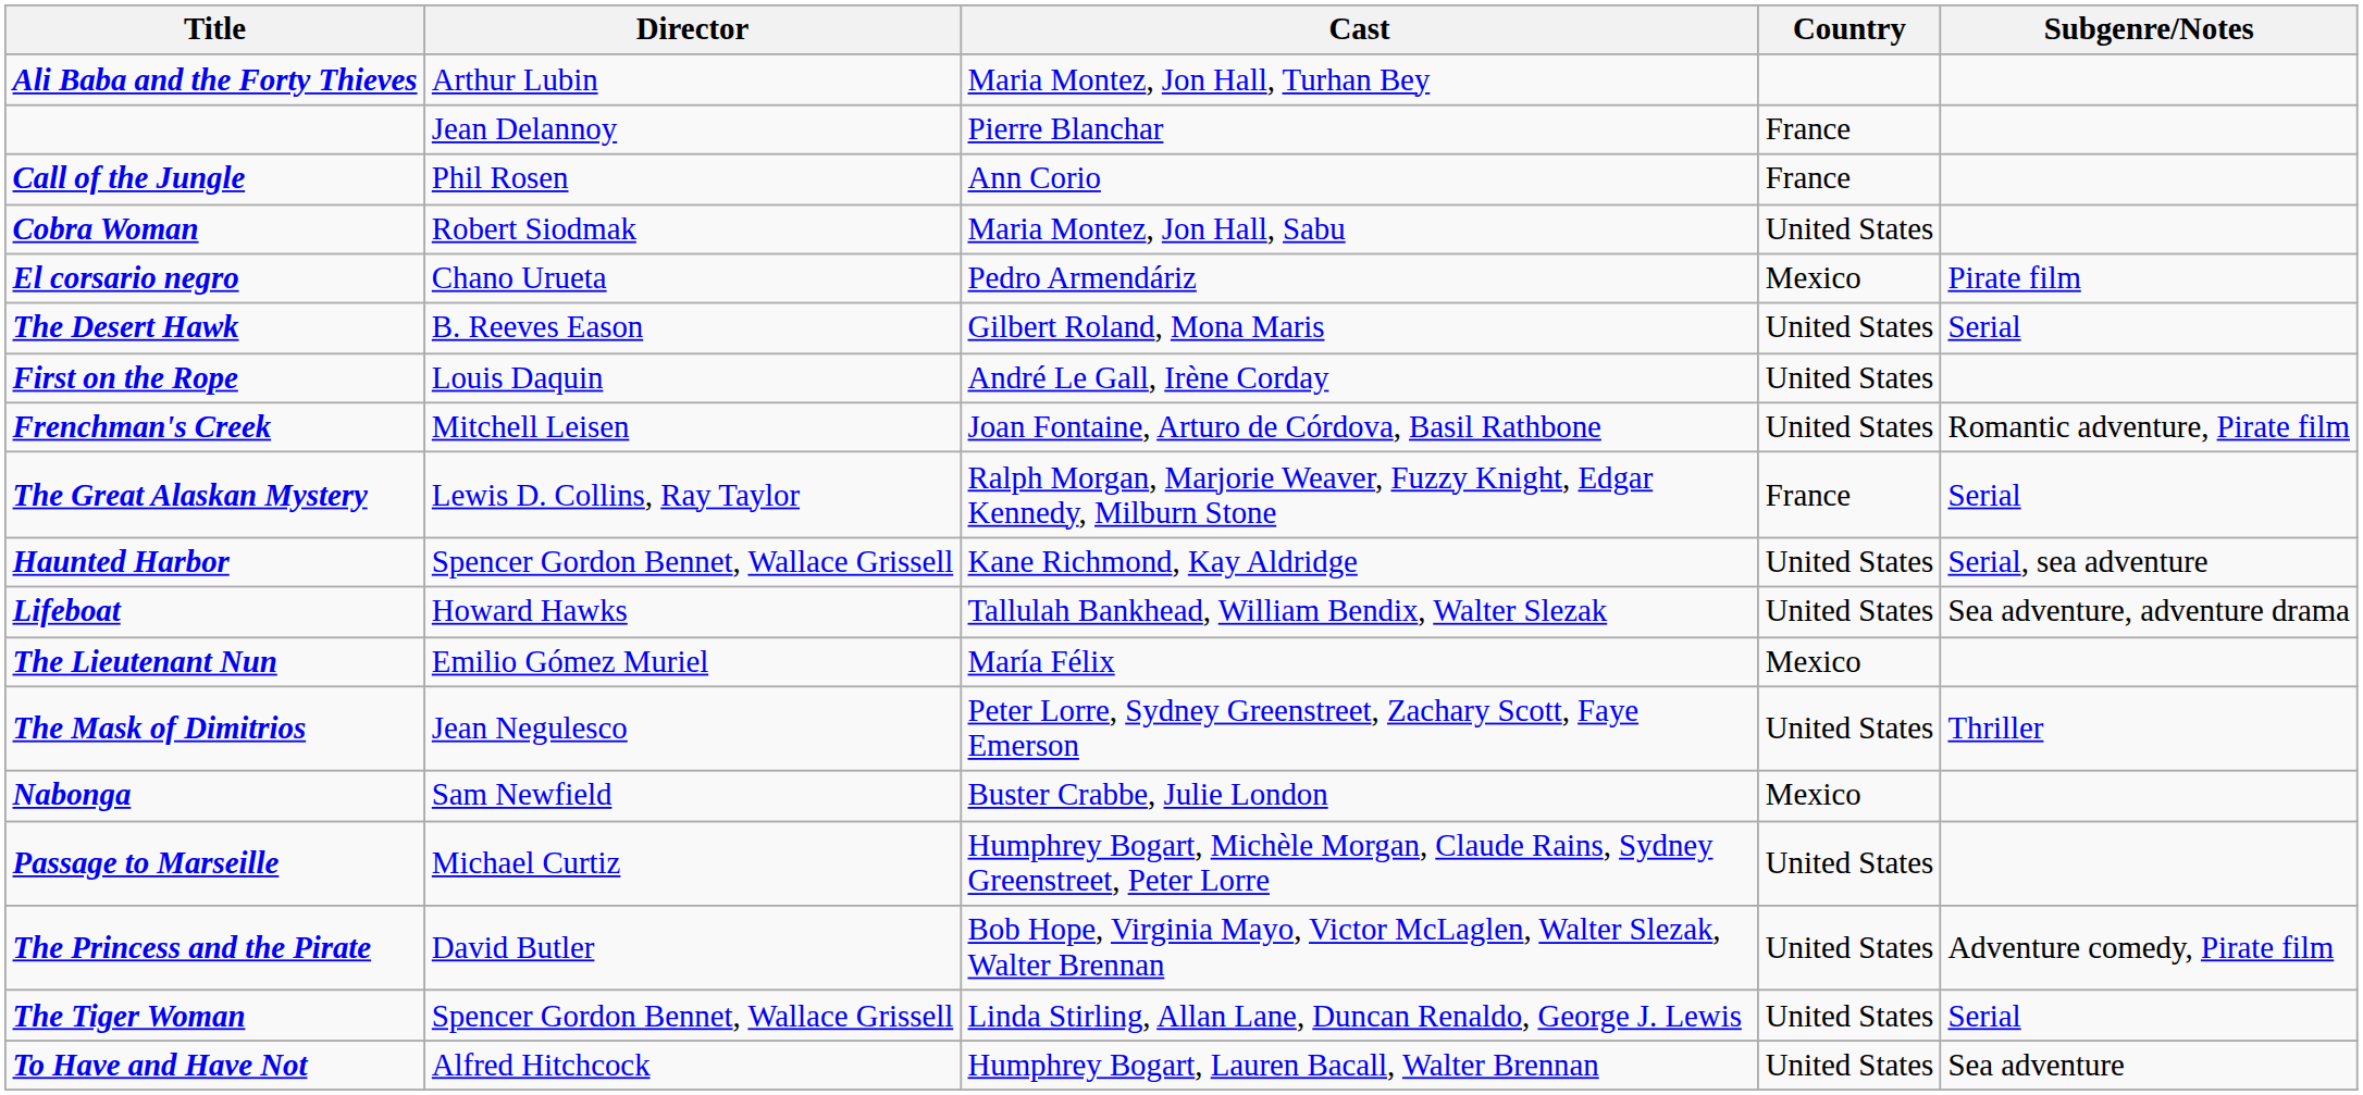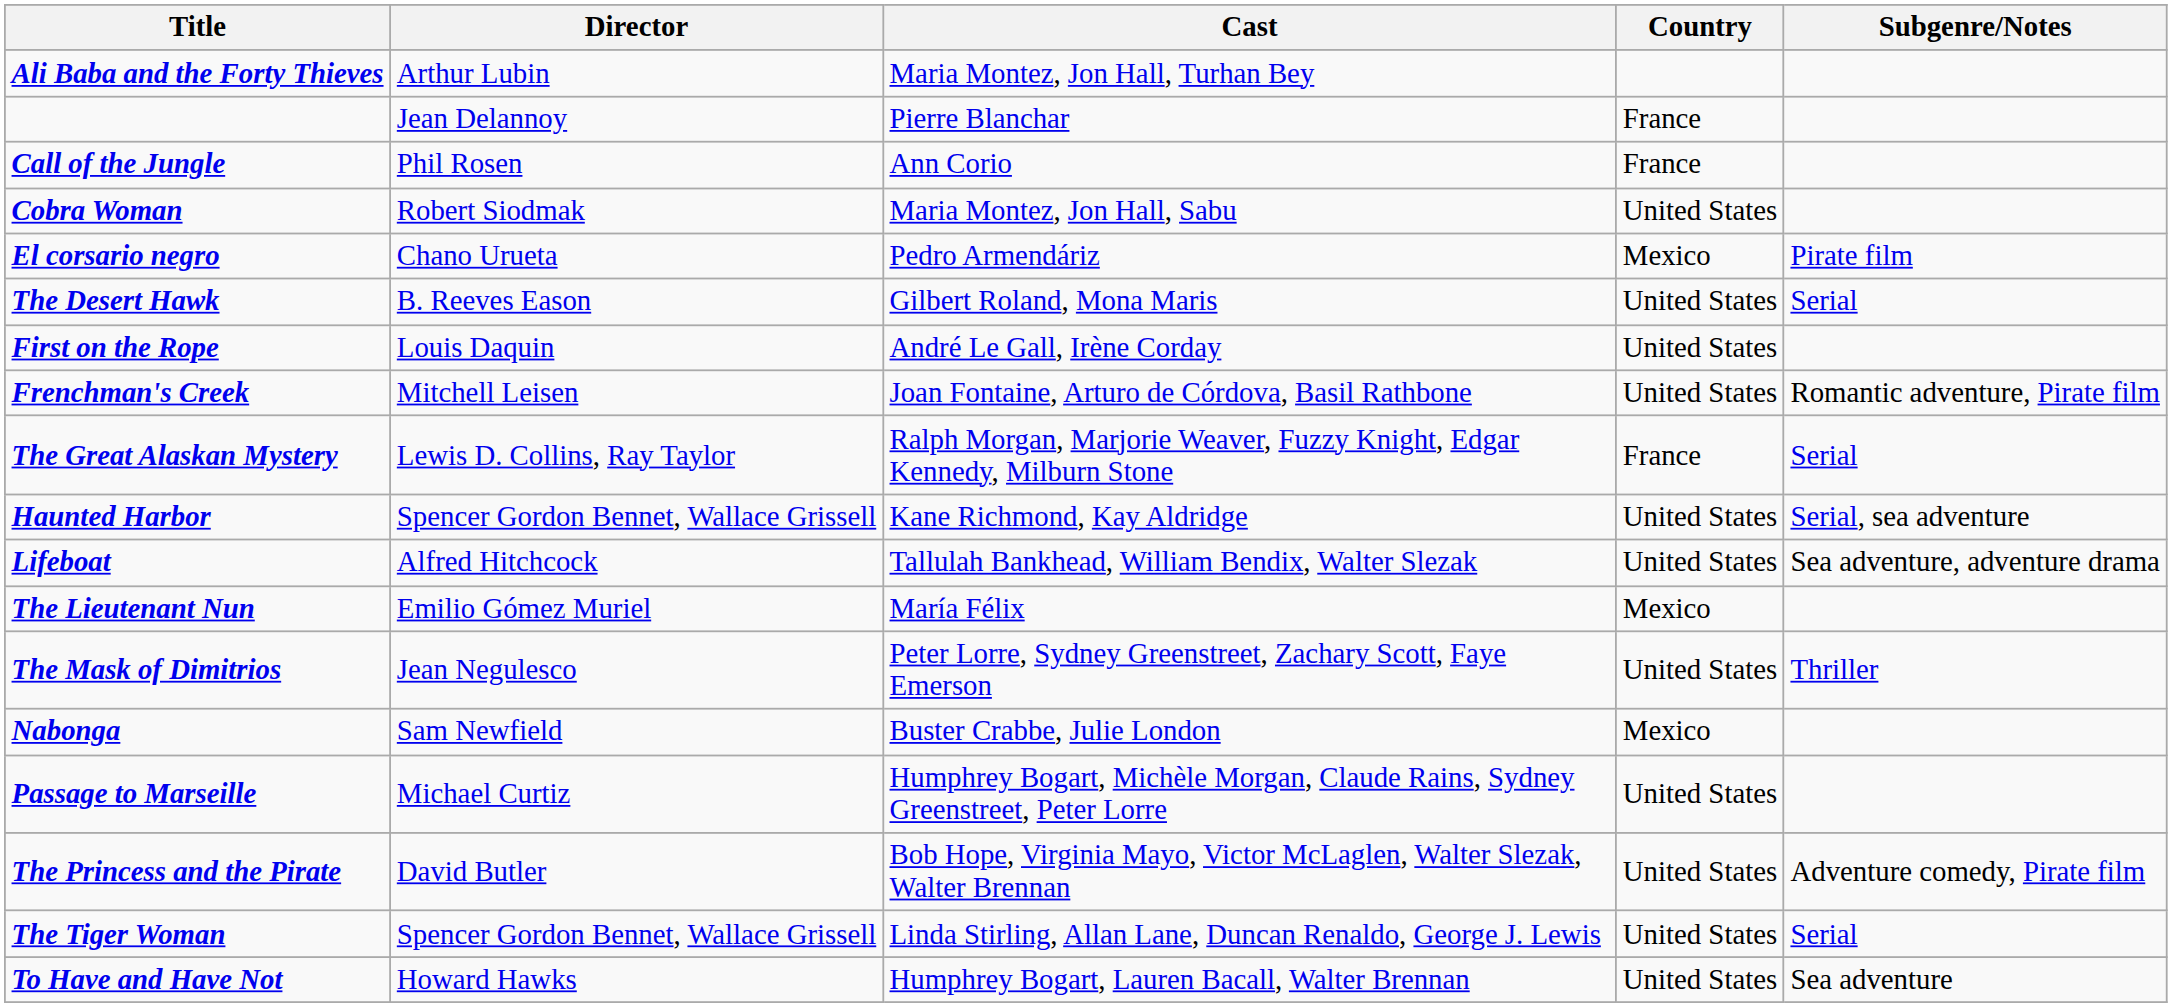Lifeboat | Director: Howard Hawks -> Alfred Hitchcock
To Have and Have Not | Director: Alfred Hitchcock -> Howard Hawks
